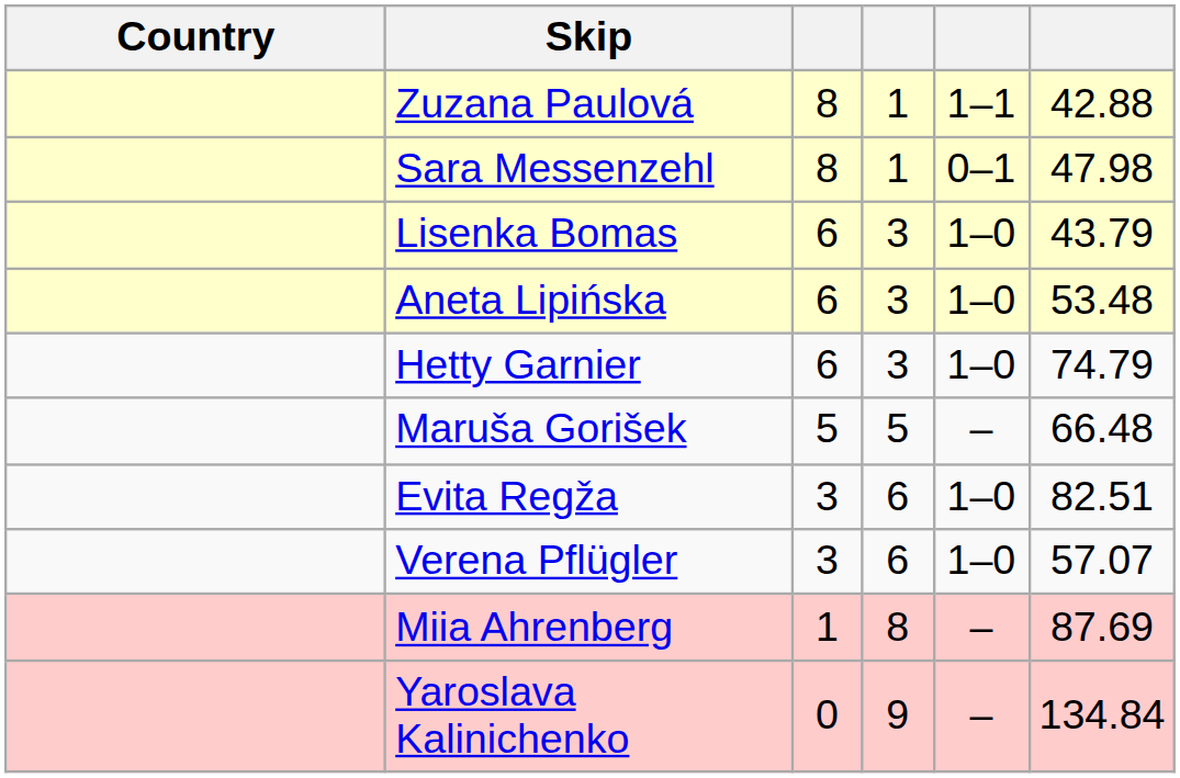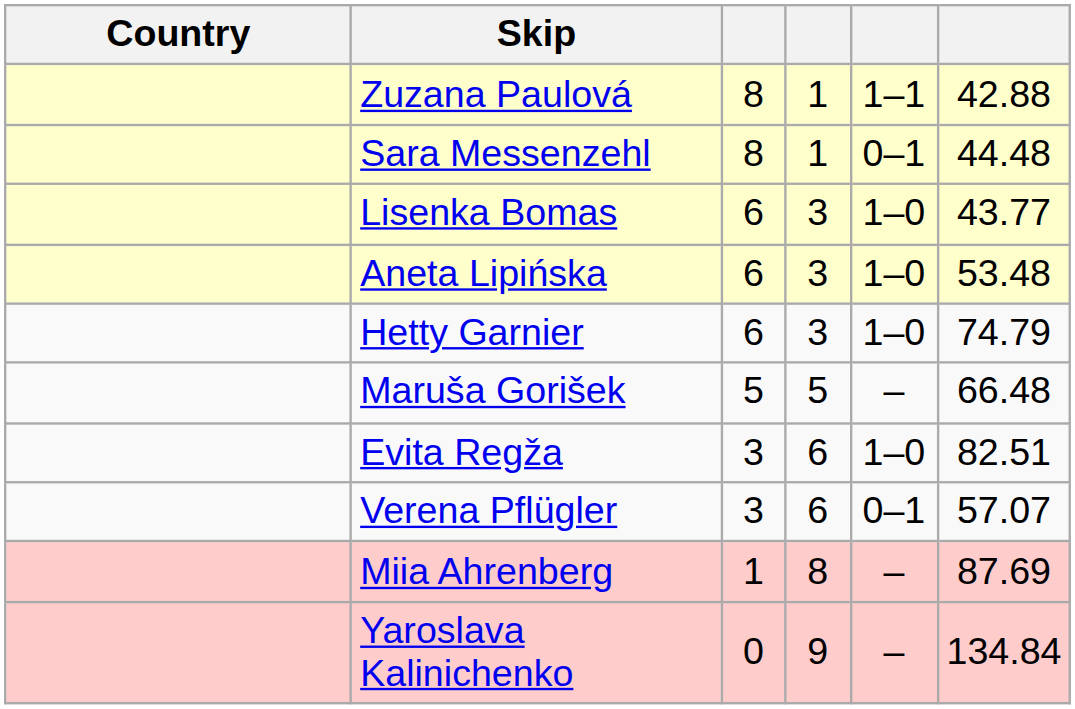Sara Messenzehl | column 6: 47.98 -> 44.48
Lisenka Bomas | column 6: 43.79 -> 43.77
Verena Pflügler | column 5: 1–0 -> 0–1
